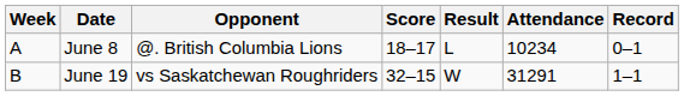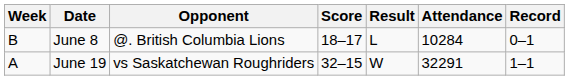June 8 | Week: A -> B
June 8 | Attendance: 10234 -> 10284
June 19 | Week: B -> A
June 19 | Attendance: 31291 -> 32291
